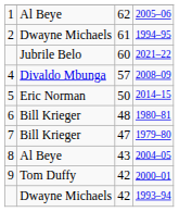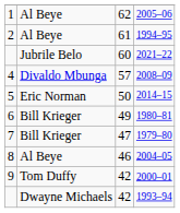1994–95 | column 2: Dwayne Michaels -> Al Beye
1980–81 | column 3: 48 -> 49
2004–05 | column 3: 43 -> 46
